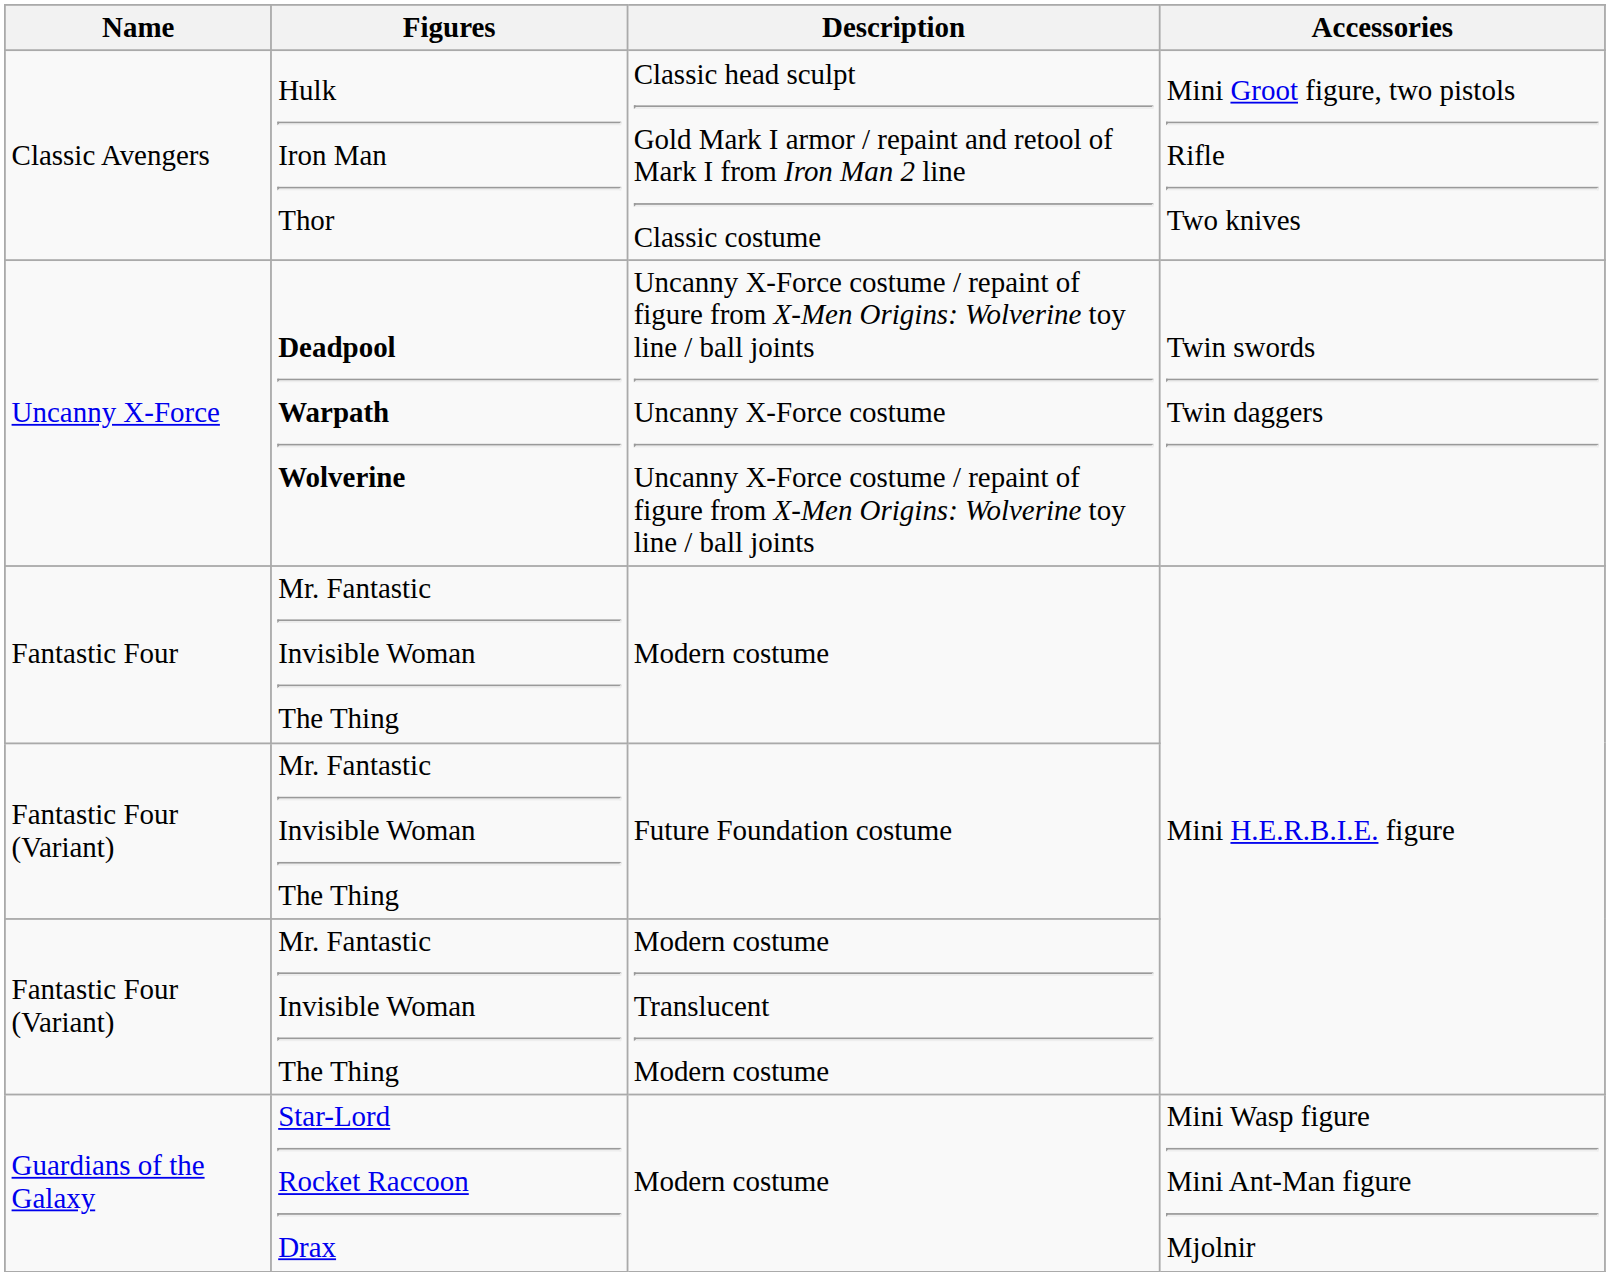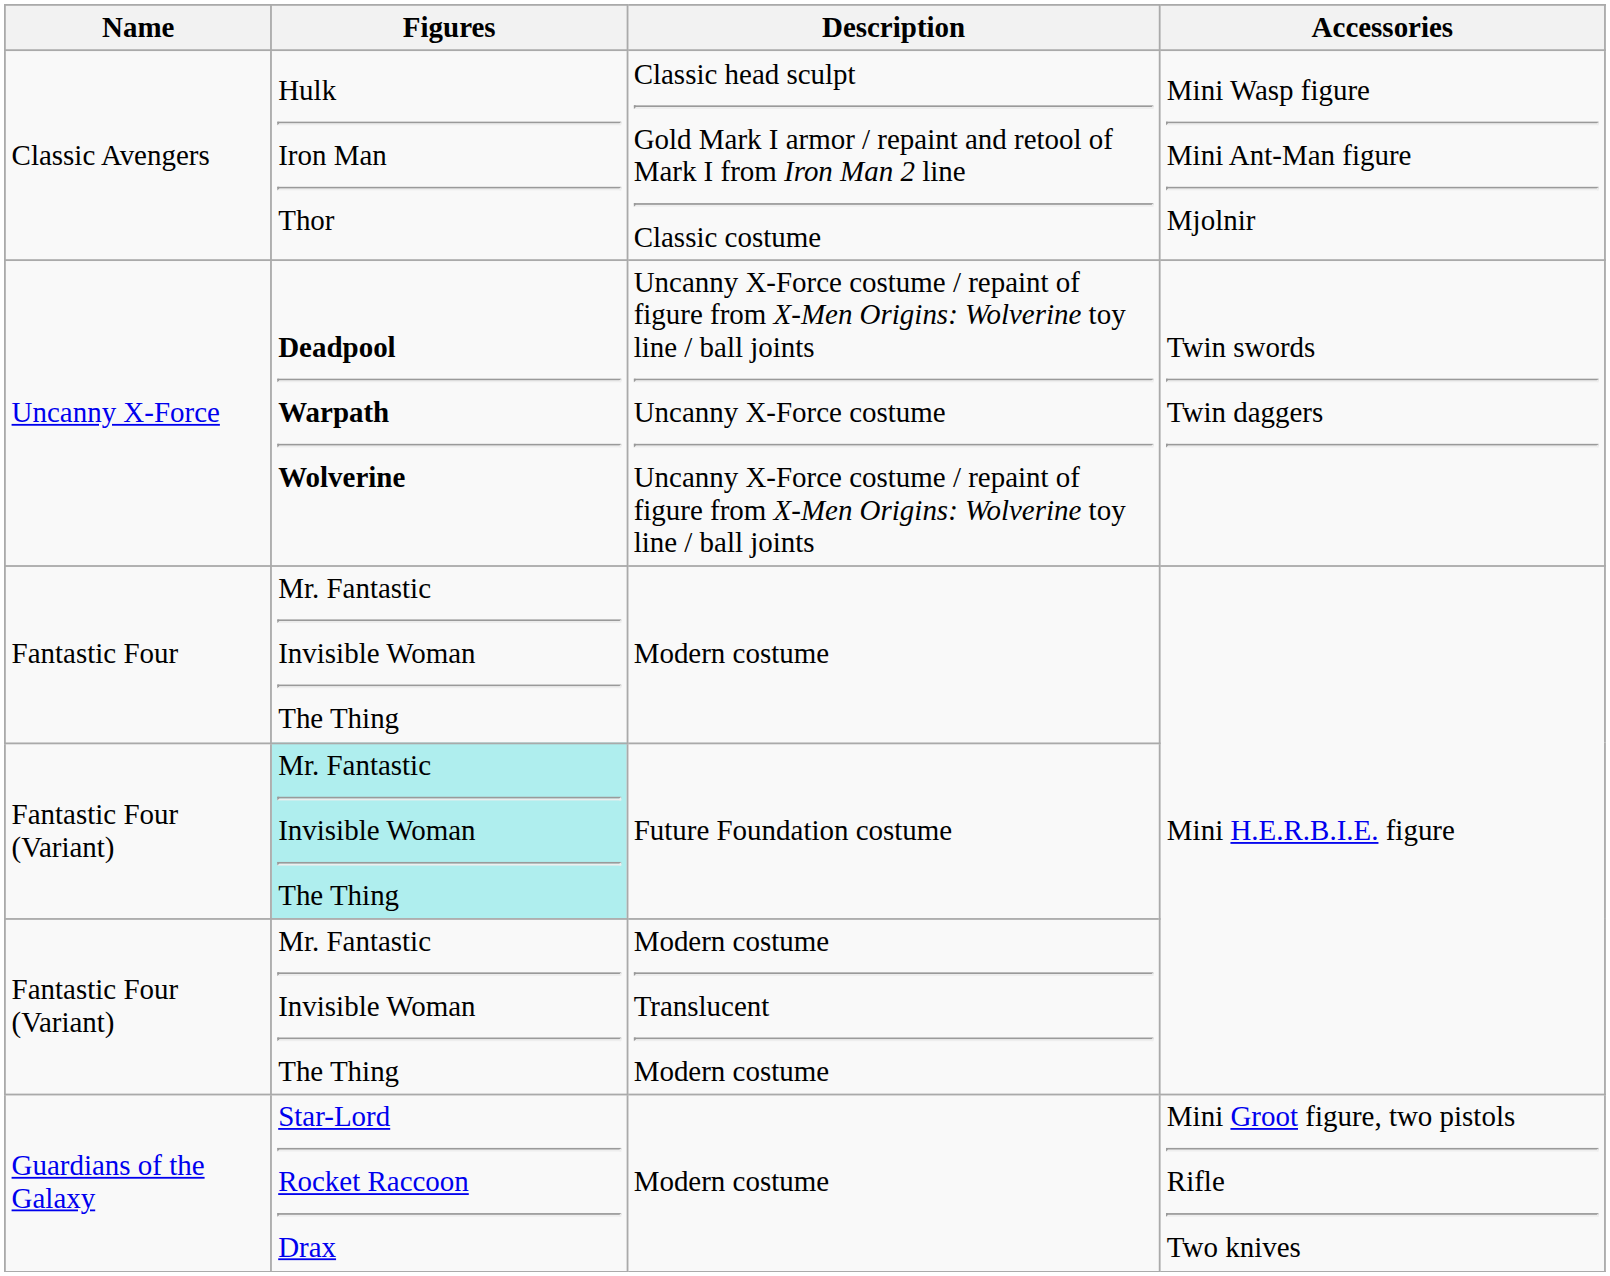Classic Avengers | Accessories: Mini Groot figure, two pistols Rifle Two knives -> Mini Wasp figure Mini Ant-Man figure Mjolnir
Fantastic Four (Variant) / Future Foundation costume | Figures: no background -> paleturquoise background
Guardians of the Galaxy | Accessories: Mini Wasp figure Mini Ant-Man figure Mjolnir -> Mini Groot figure, two pistols Rifle Two knives
